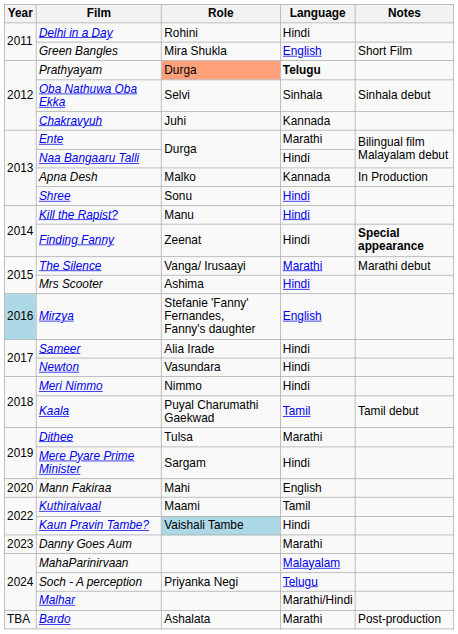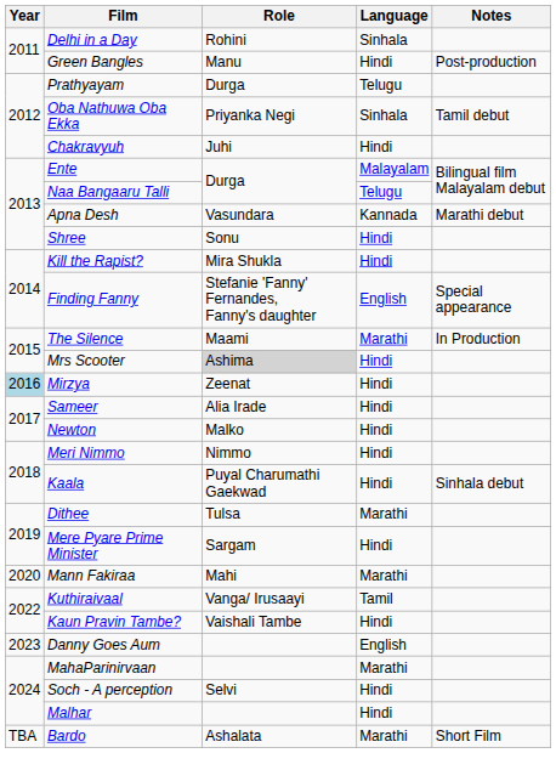Delhi in a Day | Language: Hindi -> Sinhala
Green Bangles | Role: Mira Shukla -> Manu
Green Bangles | Language: English -> Hindi
Green Bangles | Notes: Short Film -> Post-production
Prathyayam | Role: lightsalmon background -> no background
Prathyayam | Language: bold -> normal
Oba Nathuwa Oba Ekka | Role: Selvi -> Priyanka Negi
Oba Nathuwa Oba Ekka | Notes: Sinhala debut -> Tamil debut
Chakravyuh | Language: Kannada -> Hindi
Ente | Language: Marathi -> Malayalam
Naa Bangaaru Talli | Language: Hindi -> Telugu
Apna Desh | Role: Malko -> Vasundara
Apna Desh | Notes: In Production -> Marathi debut
Kill the Rapist? | Role: Manu -> Mira Shukla
Finding Fanny | Role: Zeenat -> Stefanie 'Fanny' Fernandes, Fanny's daughter
Finding Fanny | Language: Hindi -> English
Finding Fanny | Notes: bold -> normal
The Silence | Role: Vanga/ Irusaayi -> Maami
The Silence | Notes: Marathi debut -> In Production
Mrs Scooter | Role: no background -> lightgrey background
Mirzya | Role: Stefanie 'Fanny' Fernandes, Fanny's daughter -> Zeenat
Mirzya | Language: English -> Hindi
Newton | Role: Vasundara -> Malko
Kaala | Language: Tamil -> Hindi
Kaala | Notes: Tamil debut -> Sinhala debut
Mann Fakiraa | Language: English -> Marathi
Kuthiraivaal | Role: Maami -> Vanga/ Irusaayi
Kaun Pravin Tambe? | Role: lightblue background -> no background
Danny Goes Aum | Language: Marathi -> English
MahaParinirvaan | Language: Malayalam -> Marathi
Soch - A perception | Role: Priyanka Negi -> Selvi
Soch - A perception | Language: Telugu -> Hindi
Malhar | Language: Marathi/Hindi -> Hindi
Bardo | Notes: Post-production -> Short Film
